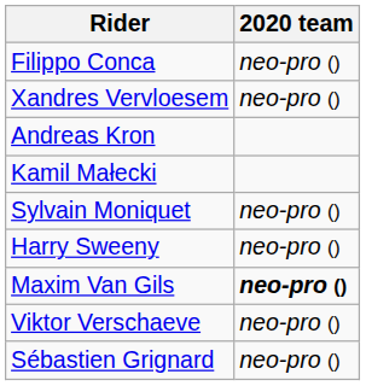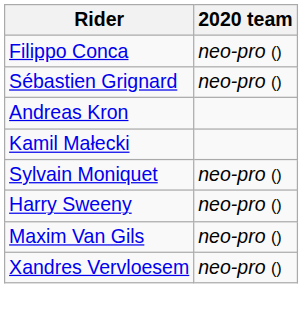rows swapped: Sébastien Grignard <-> Xandres Vervloesem
Maxim Van Gils | 2020 team: bold -> normal
- row: Viktor Verschaeve | neo-pro ()
